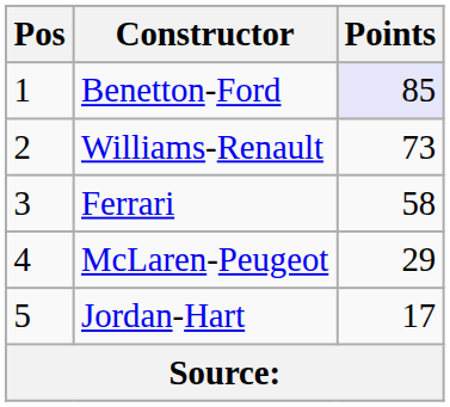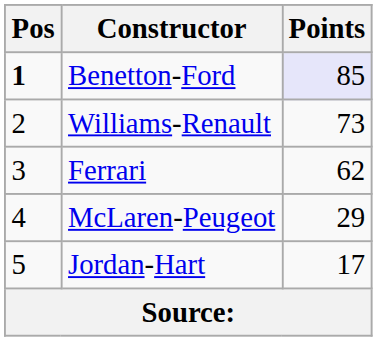Benetton-Ford | Pos: normal -> bold
Ferrari | Points: 58 -> 62
